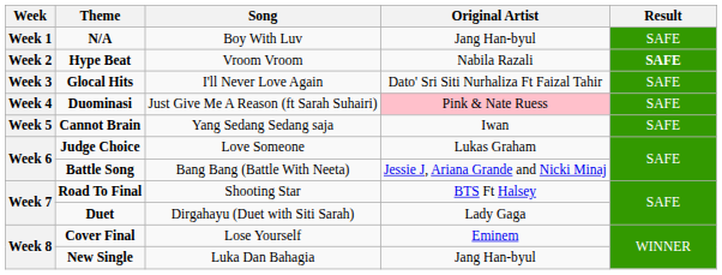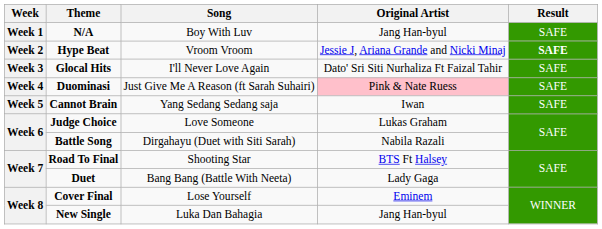Hype Beat | Original Artist: Nabila Razali -> Jessie J, Ariana Grande and Nicki Minaj
Battle Song | Song: Bang Bang (Battle With Neeta) -> Dirgahayu (Duet with Siti Sarah)
Battle Song | Original Artist: Jessie J, Ariana Grande and Nicki Minaj -> Nabila Razali
Duet | Song: Dirgahayu (Duet with Siti Sarah) -> Bang Bang (Battle With Neeta)
